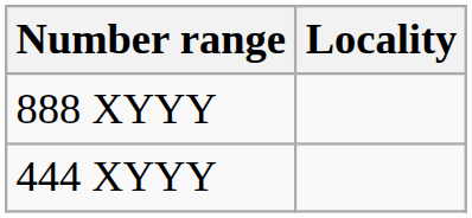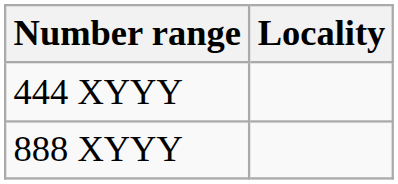rows swapped: 444 XYYY <-> 888 XYYY
